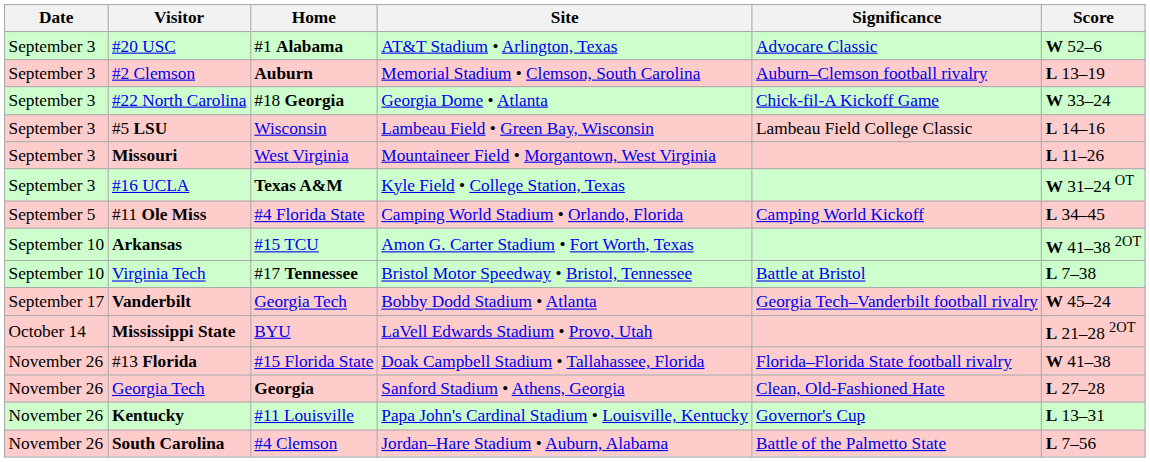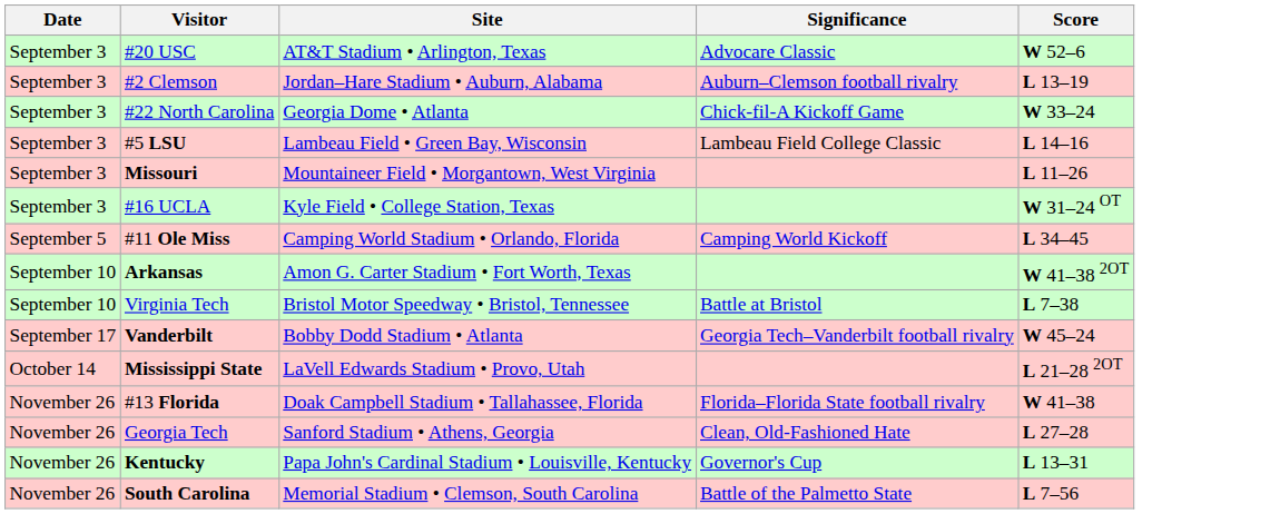- column: Home | #1 Alabama | Auburn | #18 Georgia | Wisconsin | West Virginia | Texas A&M | #4 Florida State | #15 TCU | #17 Tennessee | Georgia Tech | BYU | #15 Florida State | Georgia | #11 Louisville | #4 Clemson
#2 Clemson | Site: Memorial Stadium • Clemson, South Carolina -> Jordan–Hare Stadium • Auburn, Alabama
South Carolina | Site: Jordan–Hare Stadium • Auburn, Alabama -> Memorial Stadium • Clemson, South Carolina
